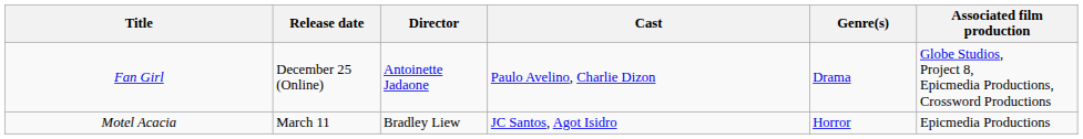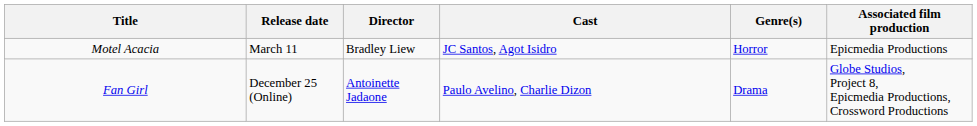rows swapped: Motel Acacia <-> Fan Girl
